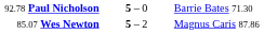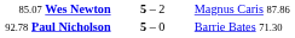rows swapped: 92.78 Paul Nicholson <-> 85.07 Wes Newton
